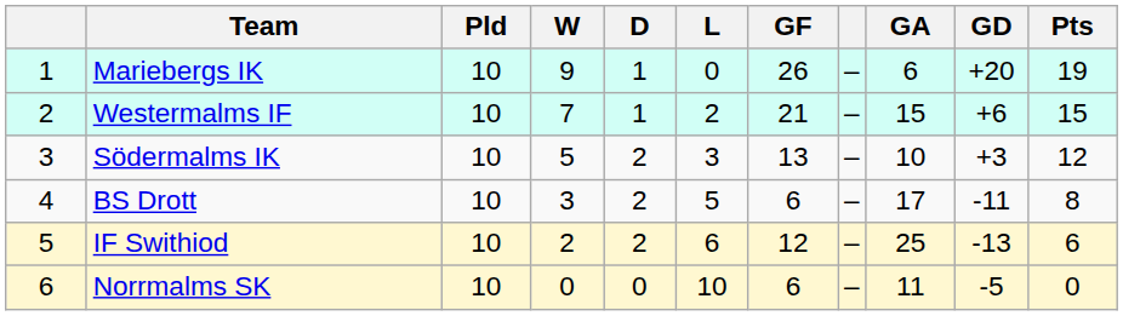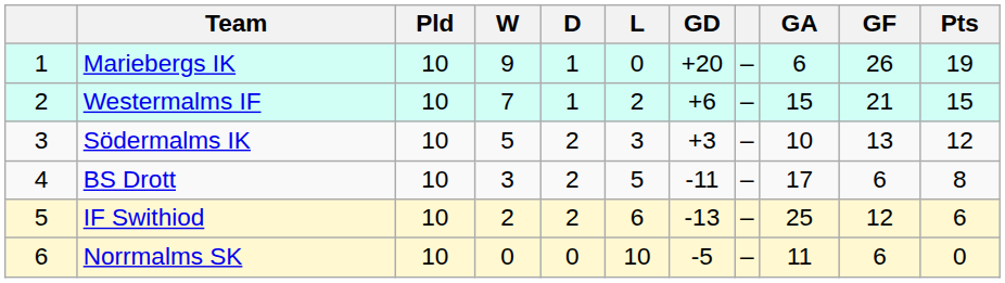columns swapped: GF <-> GD
